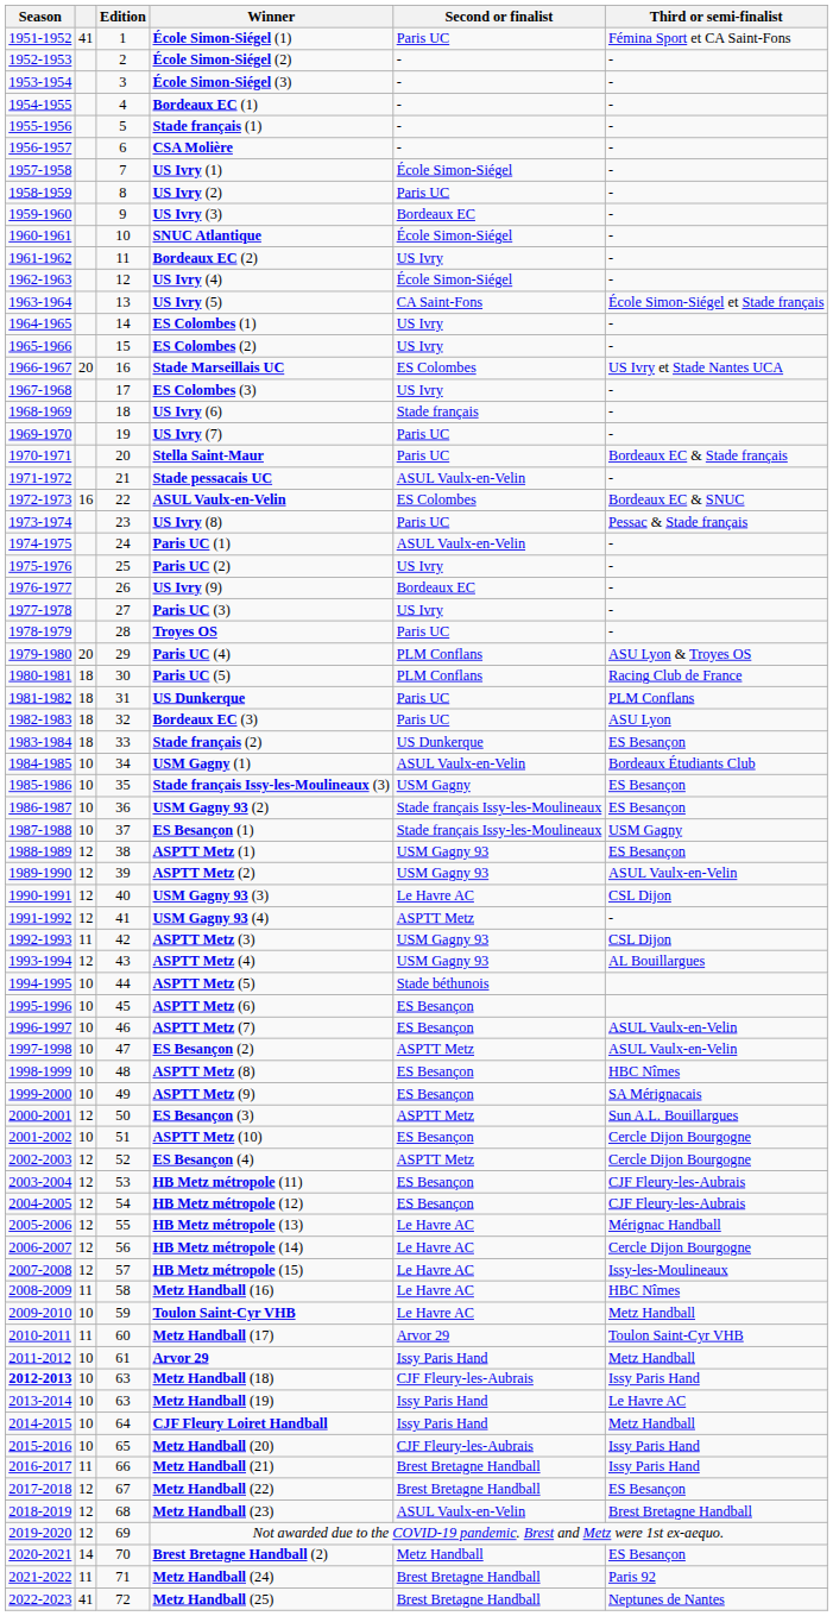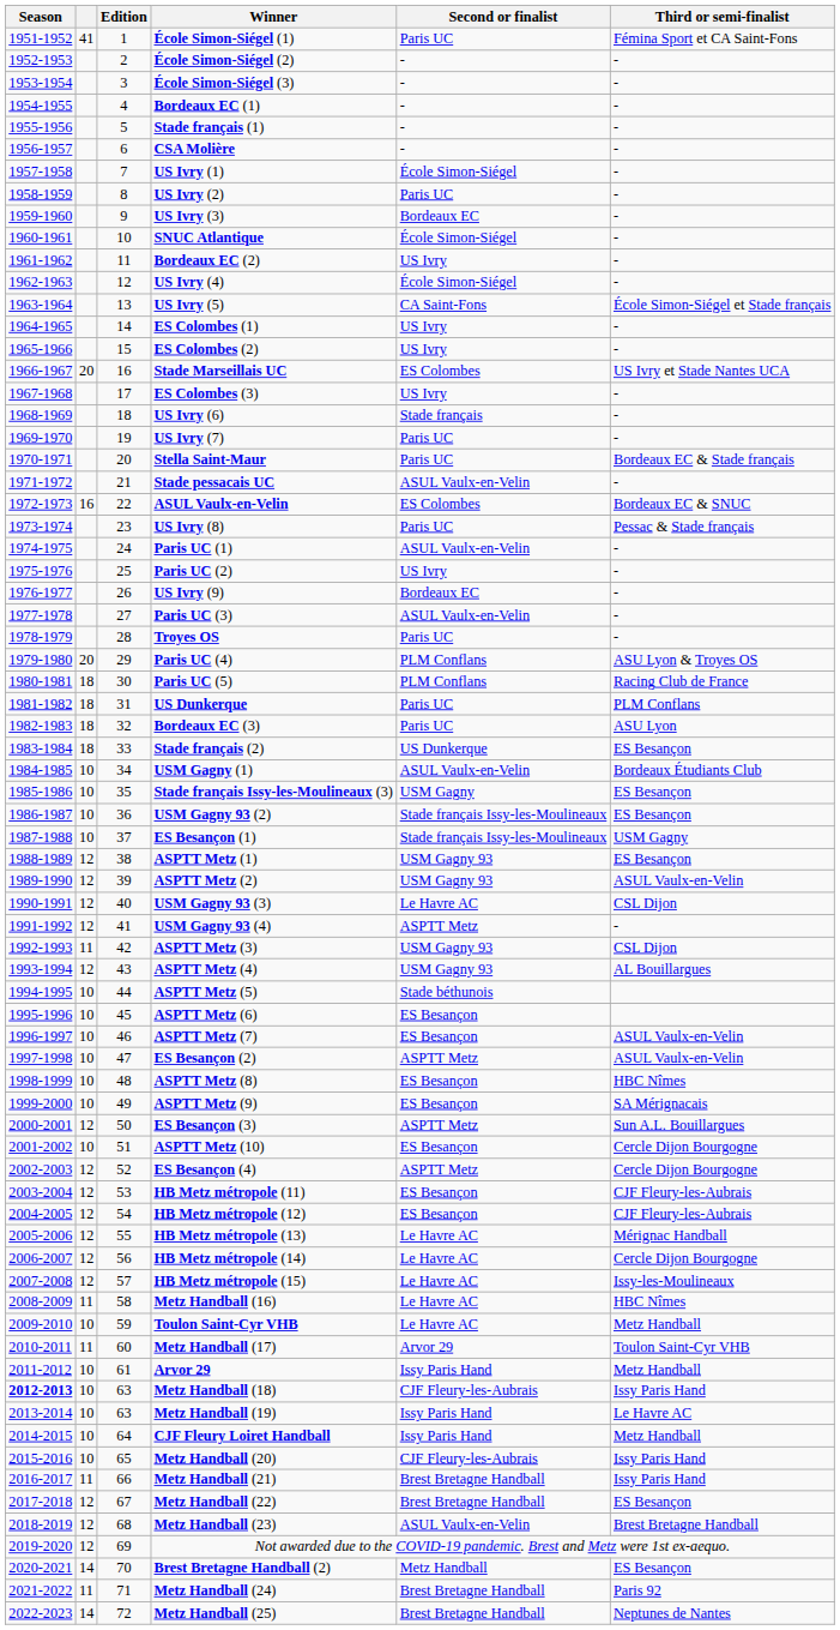Paris UC (3) | Second or finalist: US Ivry -> ASUL Vaulx-en-Velin
Metz Handball (25) | column 2: 41 -> 14
